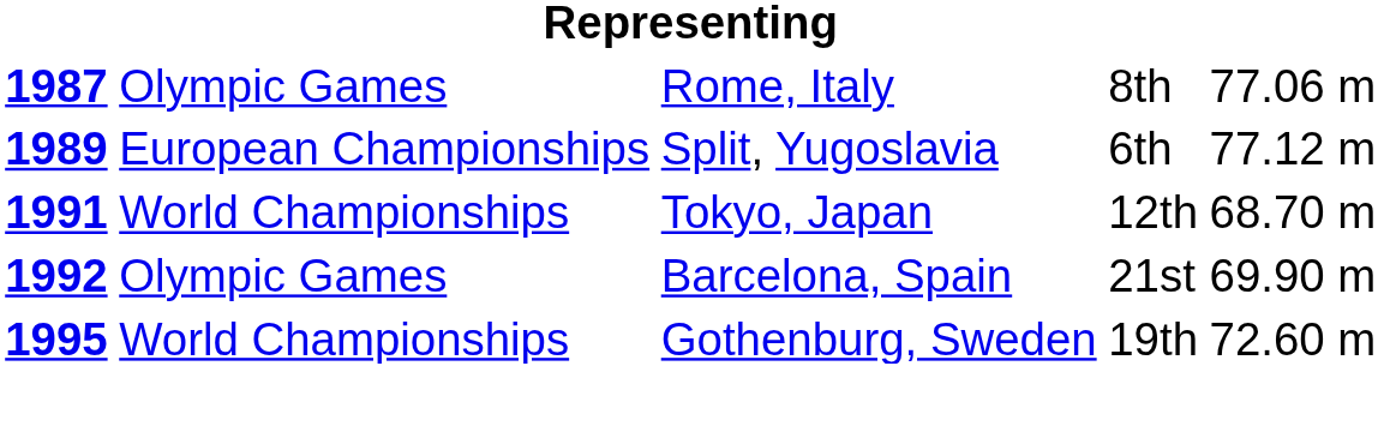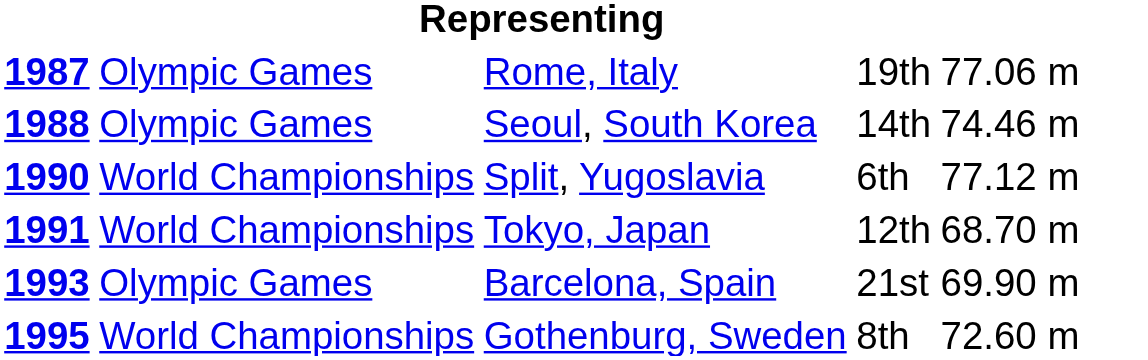Rome, Italy | column 4: 8th -> 19th
+ row: 1988 | Olympic Games | Seoul, South Korea | 14th | 74.46 m
Split, Yugoslavia | column 1: 1989 -> 1990
Split, Yugoslavia | column 2: European Championships -> World Championships
Barcelona, Spain | column 1: 1992 -> 1993
Gothenburg, Sweden | column 4: 19th -> 8th
